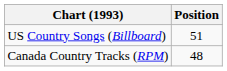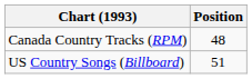rows swapped: Canada Country Tracks (RPM) <-> US Country Songs (Billboard)
